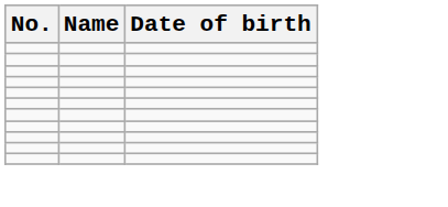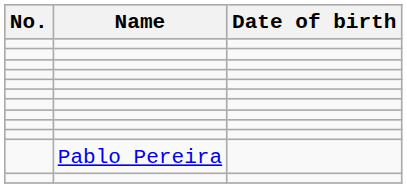+ row: Pablo Pereira
